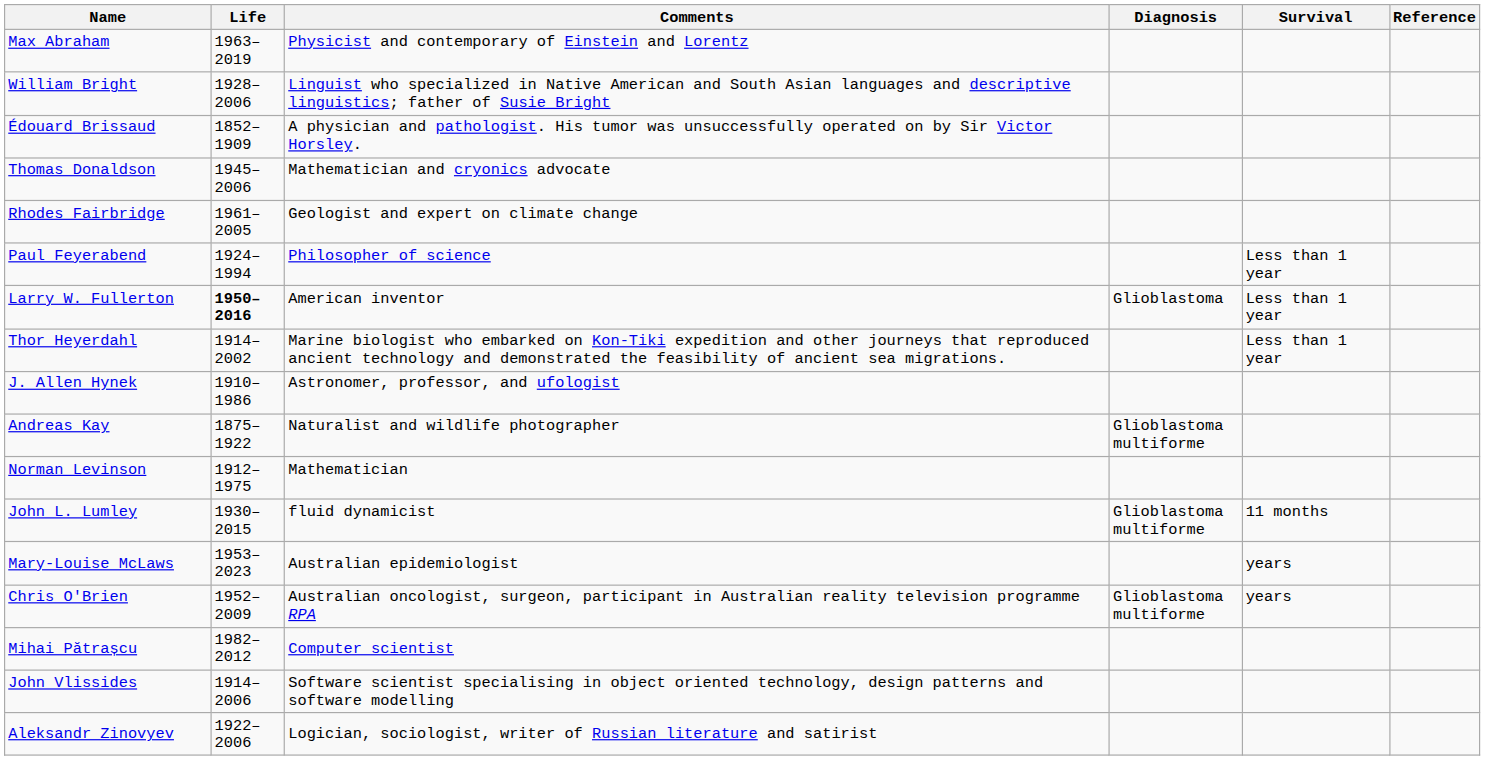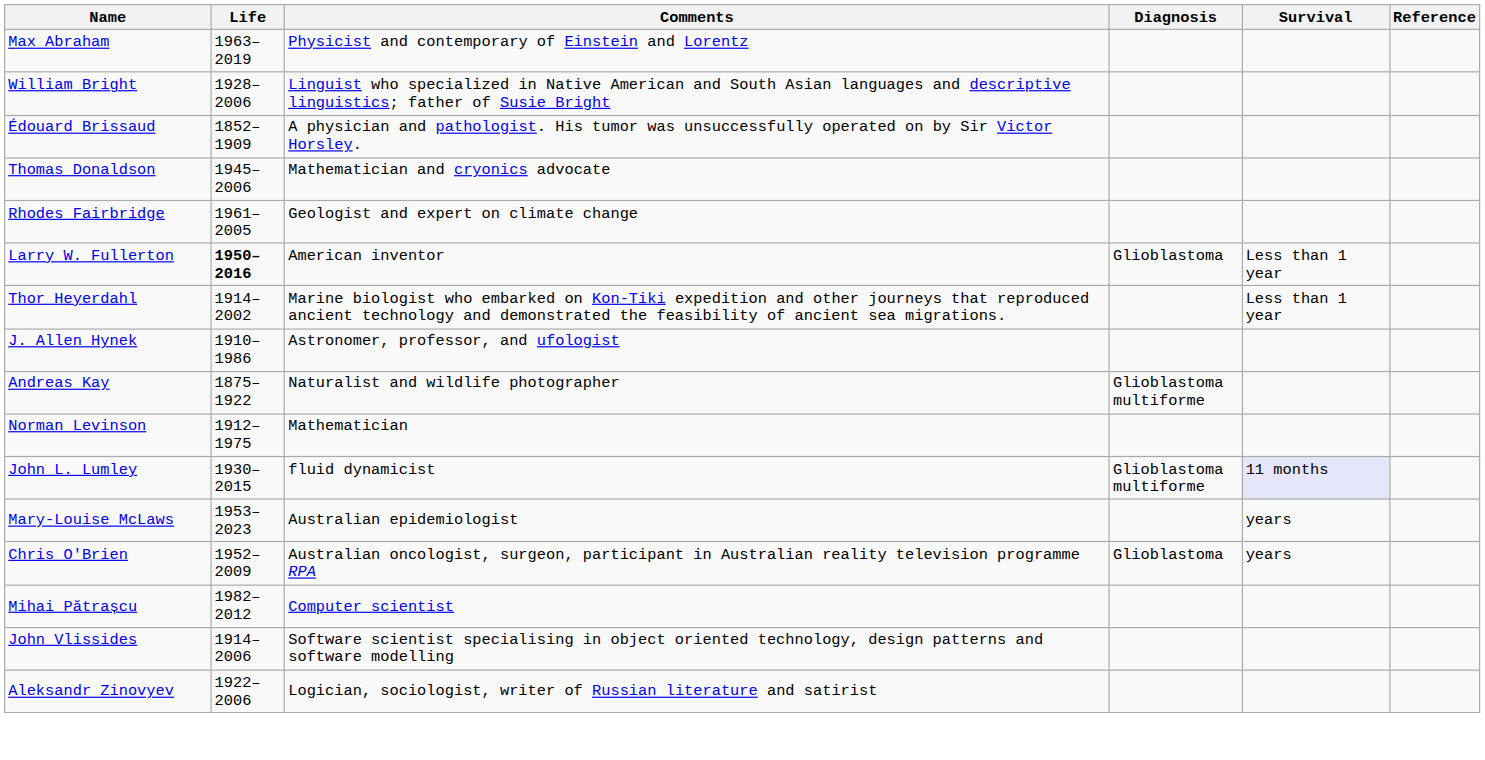- row: Paul Feyerabend | 1924–1994 | Philosopher of science | Less than 1 year
John L. Lumley | Survival: no background -> lavender background
Chris O'Brien | Diagnosis: Glioblastoma multiforme -> Glioblastoma
